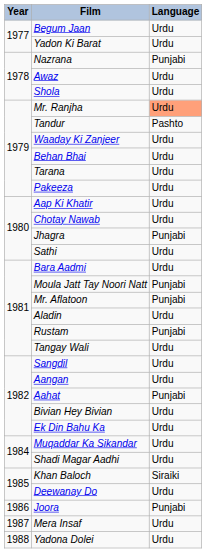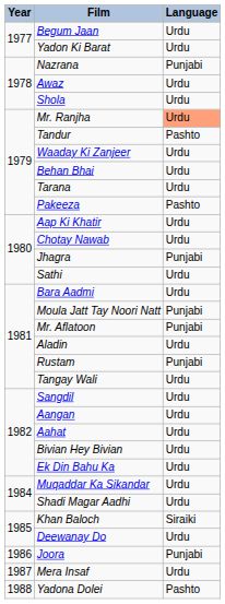Pakeeza | Language: Urdu -> Pashto
Aahat | Language: Punjabi -> Urdu
Yadona Dolei | Language: Urdu -> Pashto
